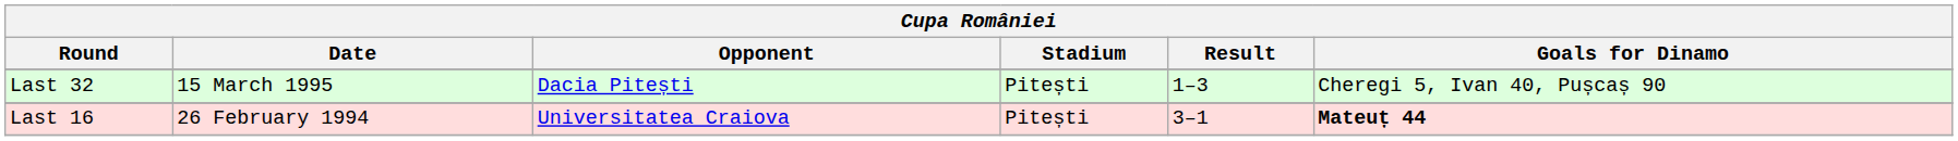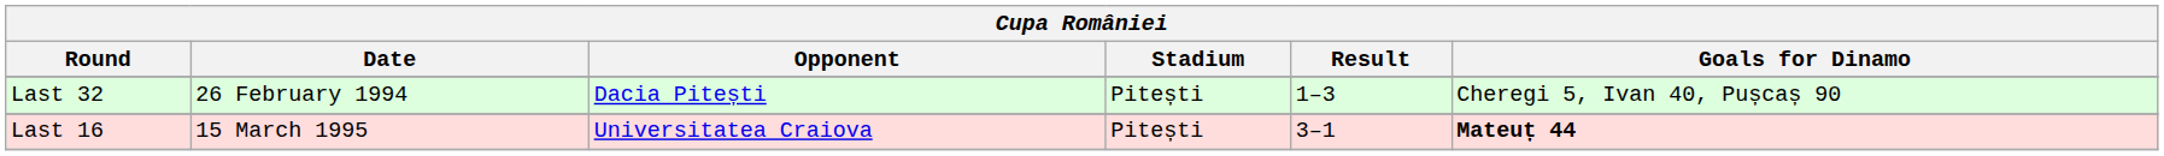Last 32 | Date: 15 March 1995 -> 26 February 1994
Last 16 | Date: 26 February 1994 -> 15 March 1995
